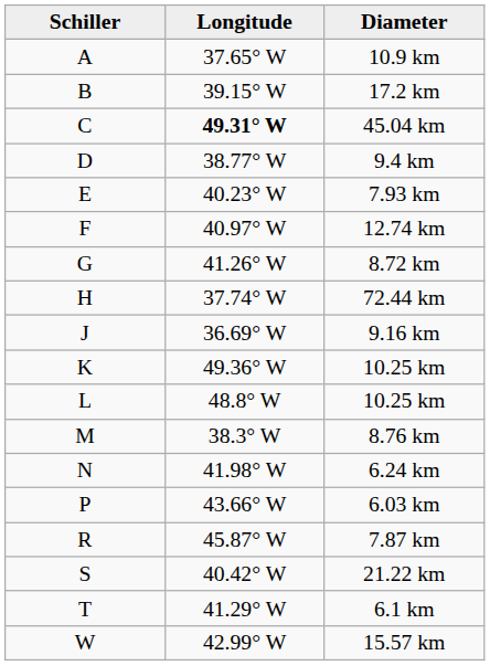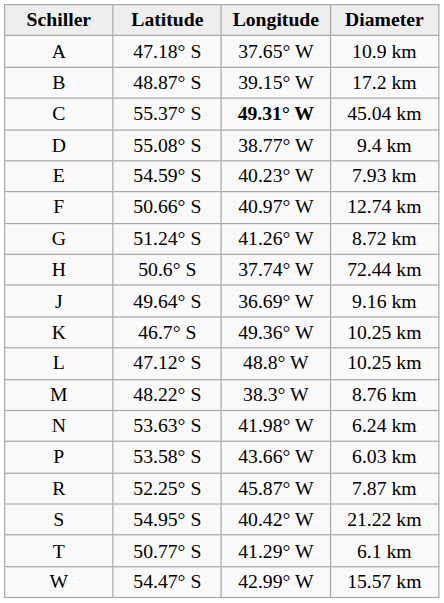+ column: Latitude | 47.18° S | 48.87° S | 55.37° S | 55.08° S | 54.59° S | 50.66° S | 51.24° S | 50.6° S | 49.64° S | 46.7° S | 47.12° S | 48.22° S | 53.63° S | 53.58° S | 52.25° S | 54.95° S | 50.77° S | 54.47° S
